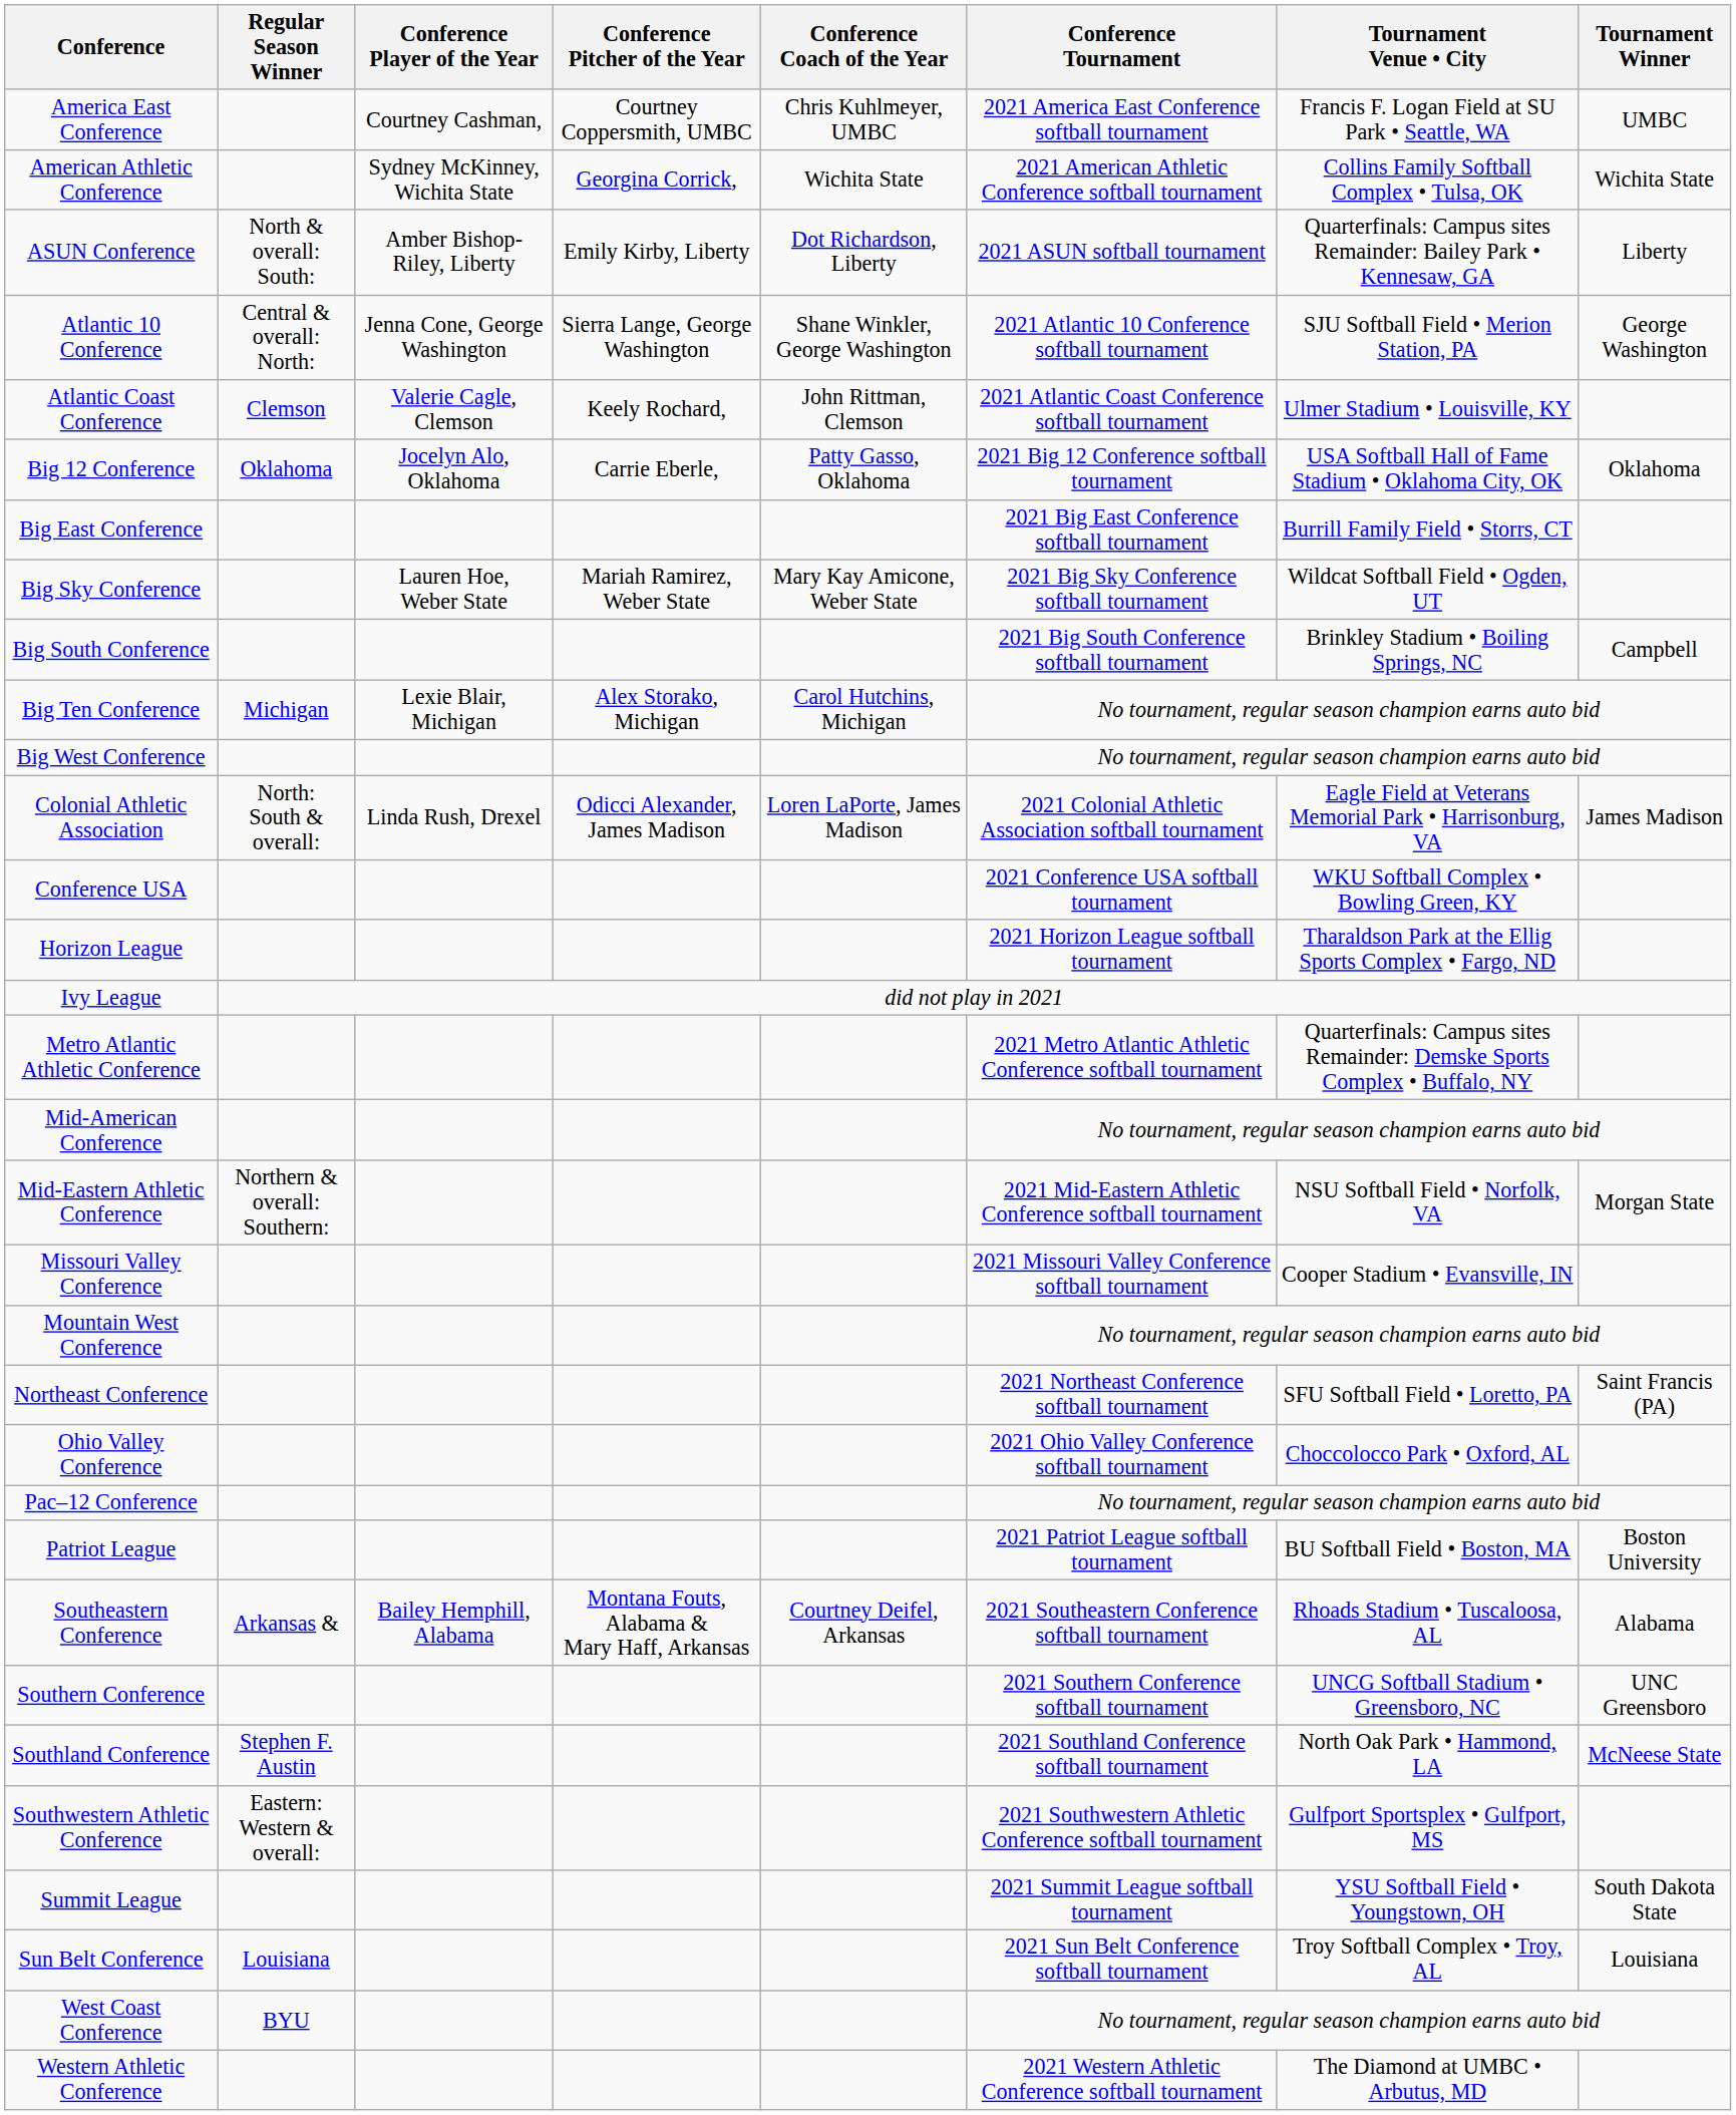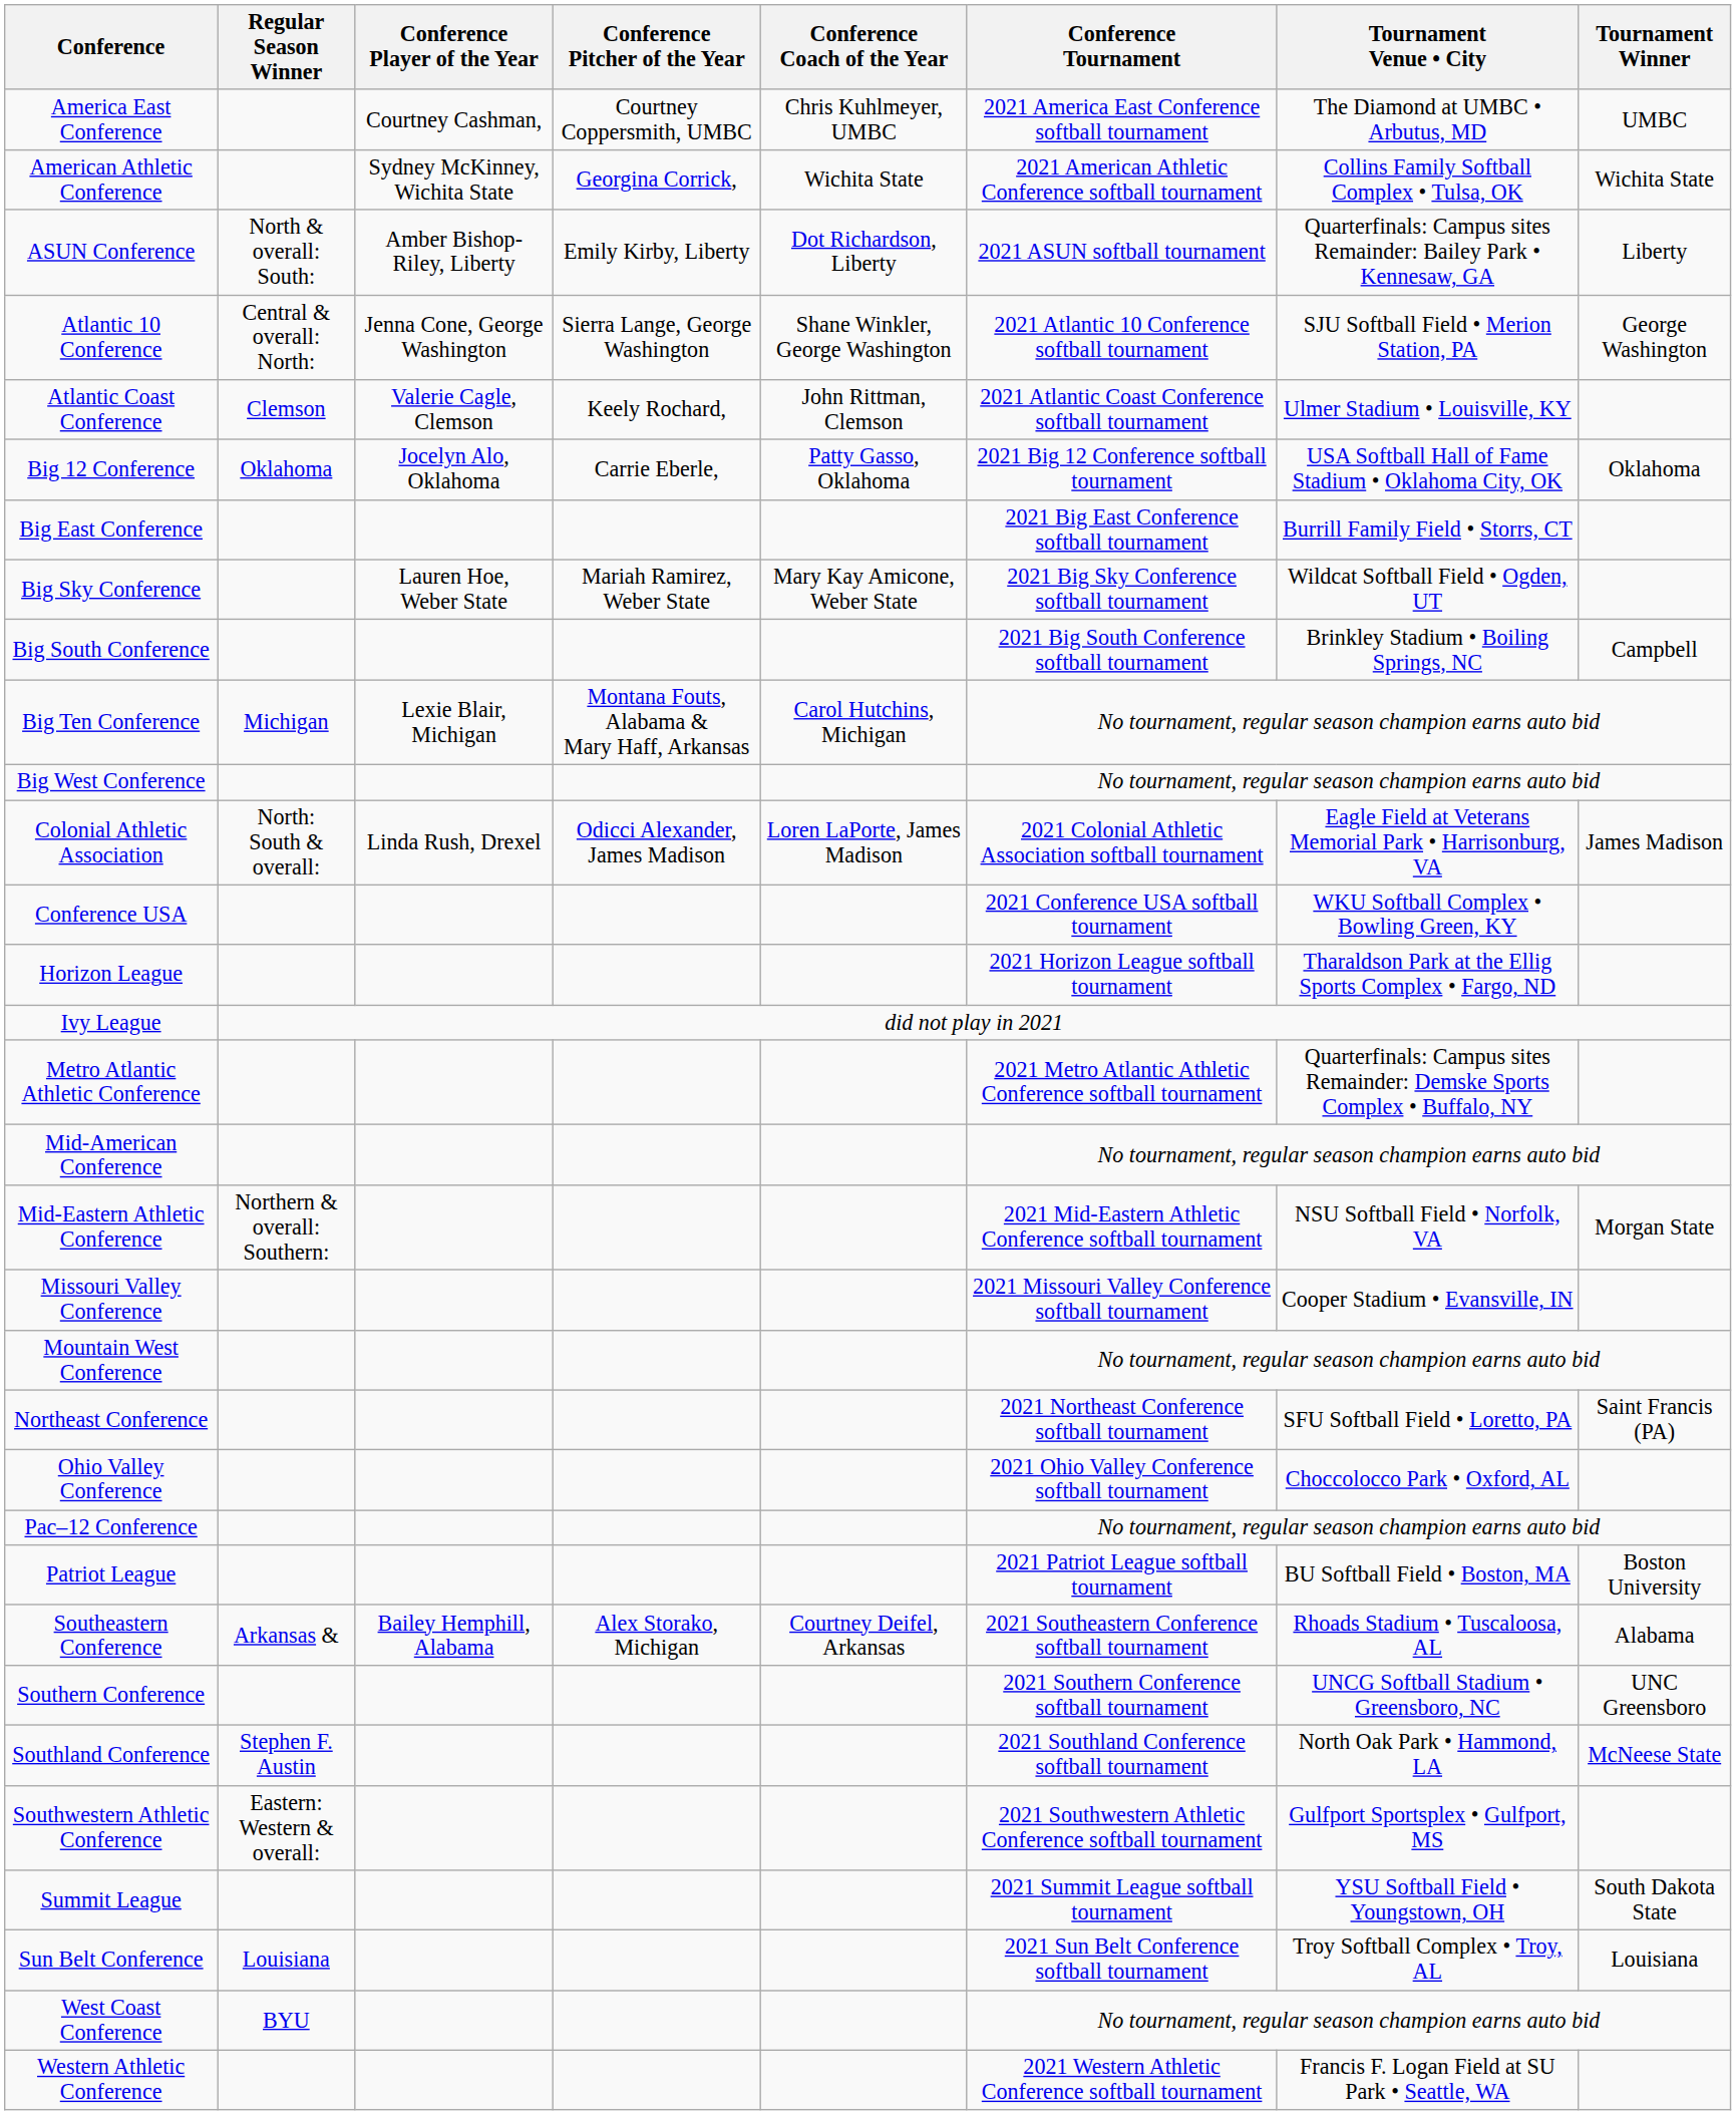America East Conference | Tournament Venue • City: Francis F. Logan Field at SU Park • Seattle, WA -> The Diamond at UMBC • Arbutus, MD
Big Ten Conference | Conference Pitcher of the Year: Alex Storako, Michigan -> Montana Fouts, Alabama & Mary Haff, Arkansas
Southeastern Conference | Conference Pitcher of the Year: Montana Fouts, Alabama & Mary Haff, Arkansas -> Alex Storako, Michigan
Western Athletic Conference | Tournament Venue • City: The Diamond at UMBC • Arbutus, MD -> Francis F. Logan Field at SU Park • Seattle, WA
